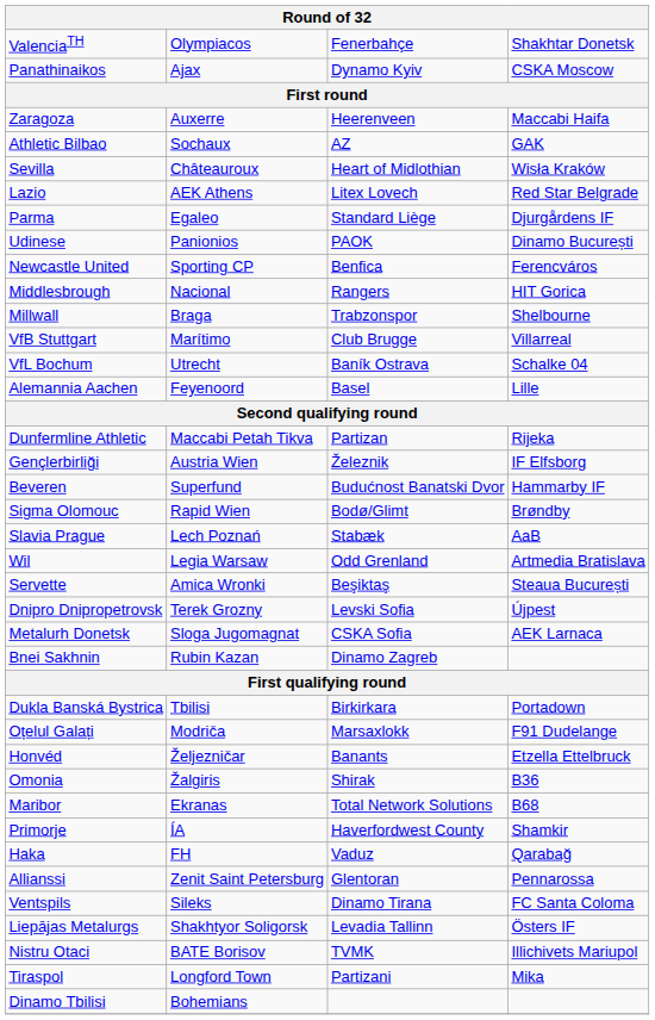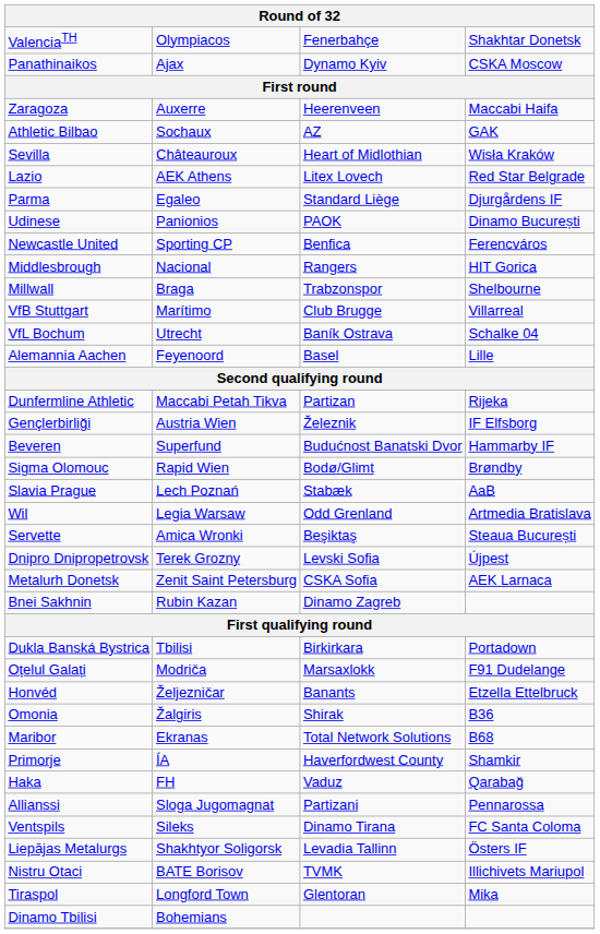Metalurh Donetsk | column 2: Sloga Jugomagnat -> Zenit Saint Petersburg
Allianssi | column 2: Zenit Saint Petersburg -> Sloga Jugomagnat
Allianssi | column 3: Glentoran -> Partizani
Tiraspol | column 3: Partizani -> Glentoran
